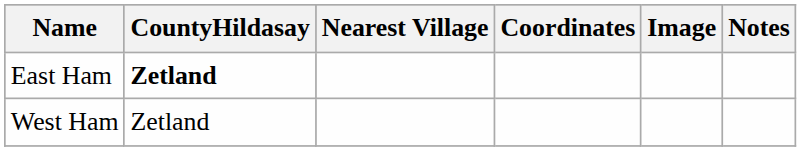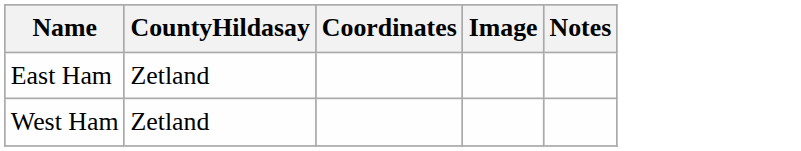- column: Nearest Village
East Ham | CountyHildasay: bold -> normal
